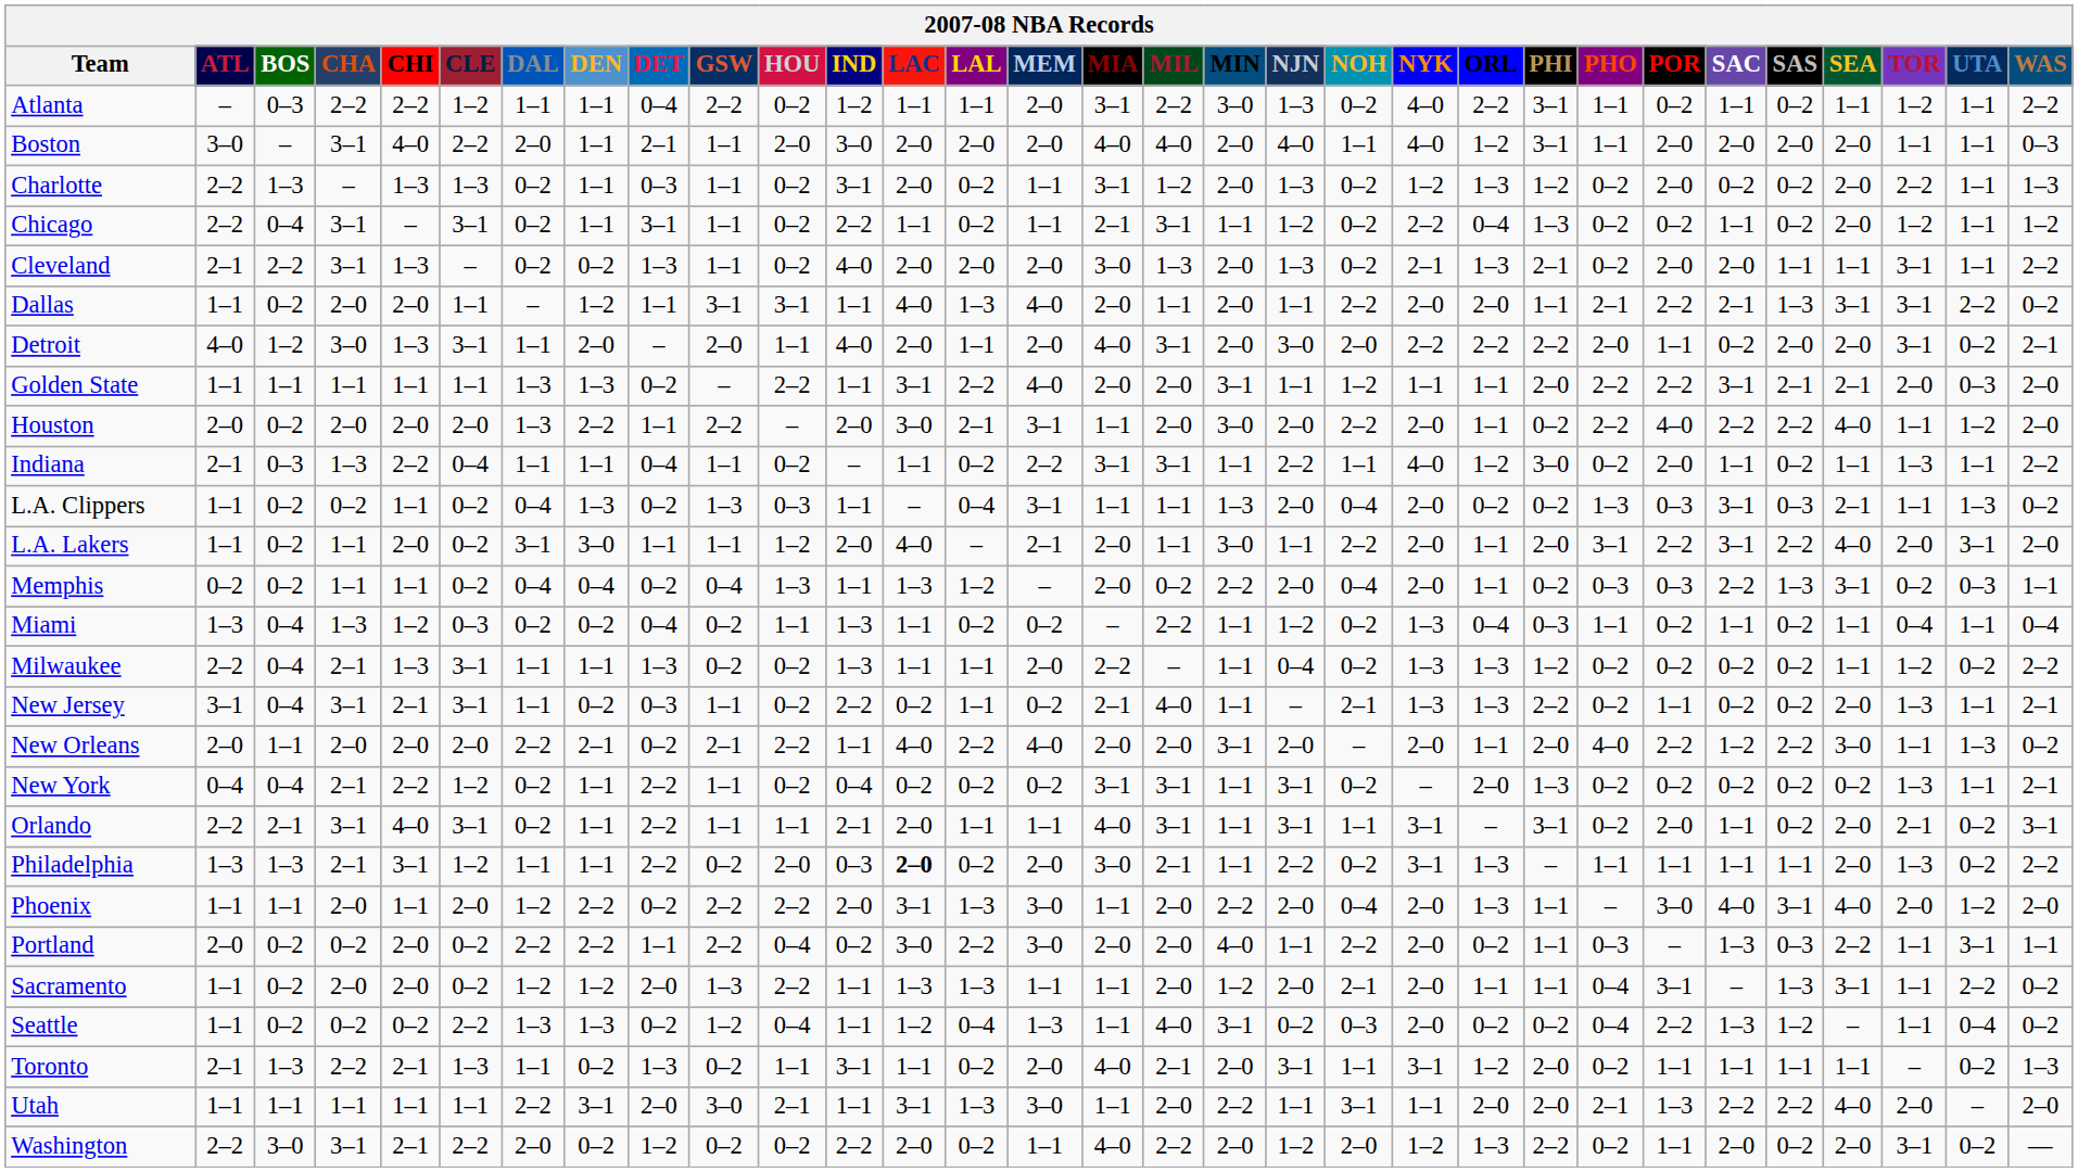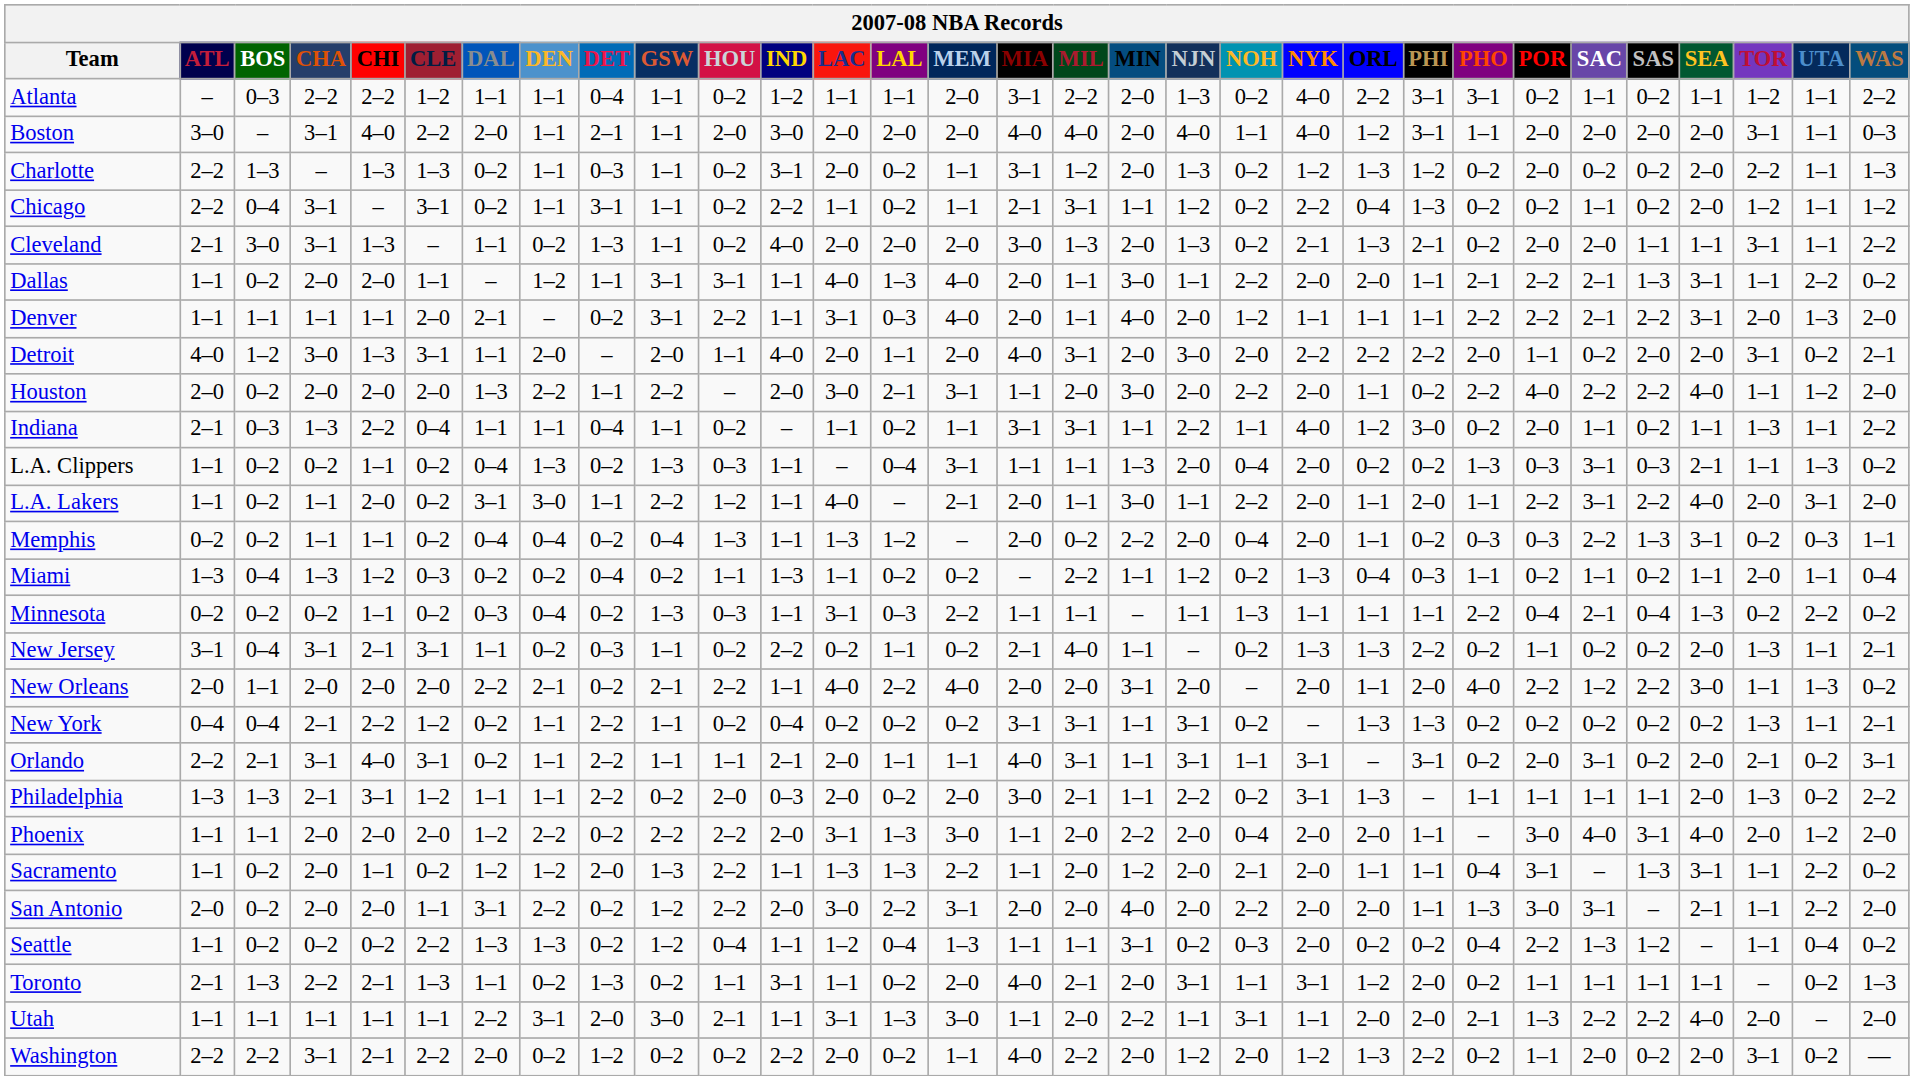Atlanta | GSW: 2–2 -> 1–1
Atlanta | MIN: 3–0 -> 2–0
Atlanta | PHO: 1–1 -> 3–1
Boston | TOR: 1–1 -> 3–1
Cleveland | BOS: 2–2 -> 3–0
Cleveland | DAL: 0–2 -> 1–1
Dallas | MIN: 2–0 -> 3–0
Dallas | TOR: 3–1 -> 1–1
+ row: Denver | 1–1 | 1–1 | 1–1 | 1–1 | 2–0 | 2–1 | – | 0–2 | 3–1 | 2–2 | 1–1 | 3–1 | 0–3 | 4–0 | 2–0 | 1–1 | 4–0 | 2–0 | 1–2 | 1–1 | 1–1 | 1–1 | 2–2 | 2–2 | 2–1 | 2–2 | 3–1 | 2–0 | 1–3 | 2–0
- row: Golden State | 1–1 | 1–1 | 1–1 | 1–1 | 1–1 | 1–3 | 1–3 | 0–2 | – | 2–2 | 1–1 | 3–1 | 2–2 | 4–0 | 2–0 | 2–0 | 3–1 | 1–1 | 1–2 | 1–1 | 1–1 | 2–0 | 2–2 | 2–2 | 3–1 | 2–1 | 2–1 | 2–0 | 0–3 | 2–0
Indiana | MEM: 2–2 -> 1–1
L.A. Lakers | GSW: 1–1 -> 2–2
L.A. Lakers | IND: 2–0 -> 1–1
L.A. Lakers | PHO: 3–1 -> 1–1
Miami | TOR: 0–4 -> 2–0
- row: Milwaukee | 2–2 | 0–4 | 2–1 | 1–3 | 3–1 | 1–1 | 1–1 | 1–3 | 0–2 | 0–2 | 1–3 | 1–1 | 1–1 | 2–0 | 2–2 | – | 1–1 | 0–4 | 0–2 | 1–3 | 1–3 | 1–2 | 0–2 | 0–2 | 0–2 | 0–2 | 1–1 | 1–2 | 0–2 | 2–2
+ row: Minnesota | 0–2 | 0–2 | 0–2 | 1–1 | 0–2 | 0–3 | 0–4 | 0–2 | 1–3 | 0–3 | 1–1 | 3–1 | 0–3 | 2–2 | 1–1 | 1–1 | – | 1–1 | 1–3 | 1–1 | 1–1 | 1–1 | 2–2 | 0–4 | 2–1 | 0–4 | 1–3 | 0–2 | 2–2 | 0–2
New Jersey | NOH: 2–1 -> 0–2
New York | ORL: 2–0 -> 1–3
Orlando | SAC: 1–1 -> 3–1
Philadelphia | LAC: bold -> normal
Phoenix | CHI: 1–1 -> 2–0
Phoenix | ORL: 1–3 -> 2–0
- row: Portland | 2–0 | 0–2 | 0–2 | 2–0 | 0–2 | 2–2 | 2–2 | 1–1 | 2–2 | 0–4 | 0–2 | 3–0 | 2–2 | 3–0 | 2–0 | 2–0 | 4–0 | 1–1 | 2–2 | 2–0 | 0–2 | 1–1 | 0–3 | – | 1–3 | 0–3 | 2–2 | 1–1 | 3–1 | 1–1
Sacramento | CHI: 2–0 -> 1–1
Sacramento | MEM: 1–1 -> 2–2
+ row: San Antonio | 2–0 | 0–2 | 2–0 | 2–0 | 1–1 | 3–1 | 2–2 | 0–2 | 1–2 | 2–2 | 2–0 | 3–0 | 2–2 | 3–1 | 2–0 | 2–0 | 4–0 | 2–0 | 2–2 | 2–0 | 2–0 | 1–1 | 1–3 | 3–0 | 3–1 | – | 2–1 | 1–1 | 2–2 | 2–0
Seattle | MIL: 4–0 -> 1–1
Washington | BOS: 3–0 -> 2–2
